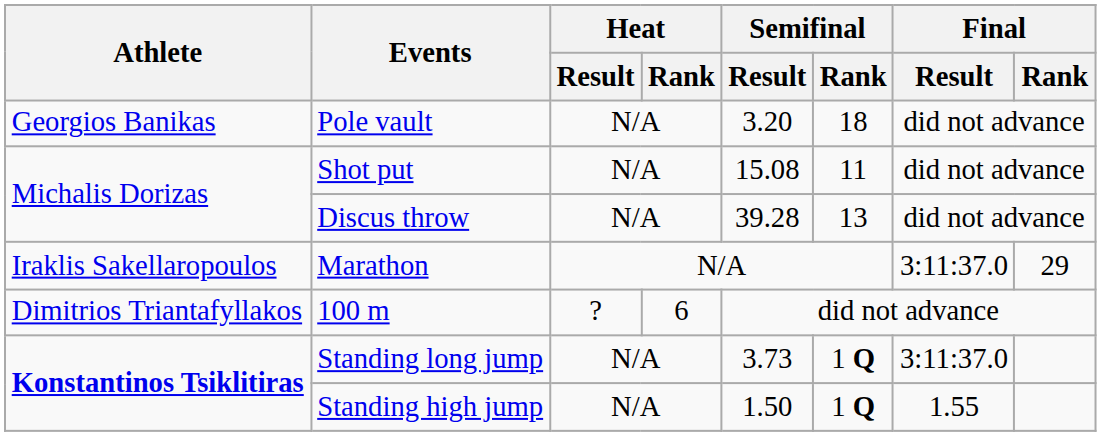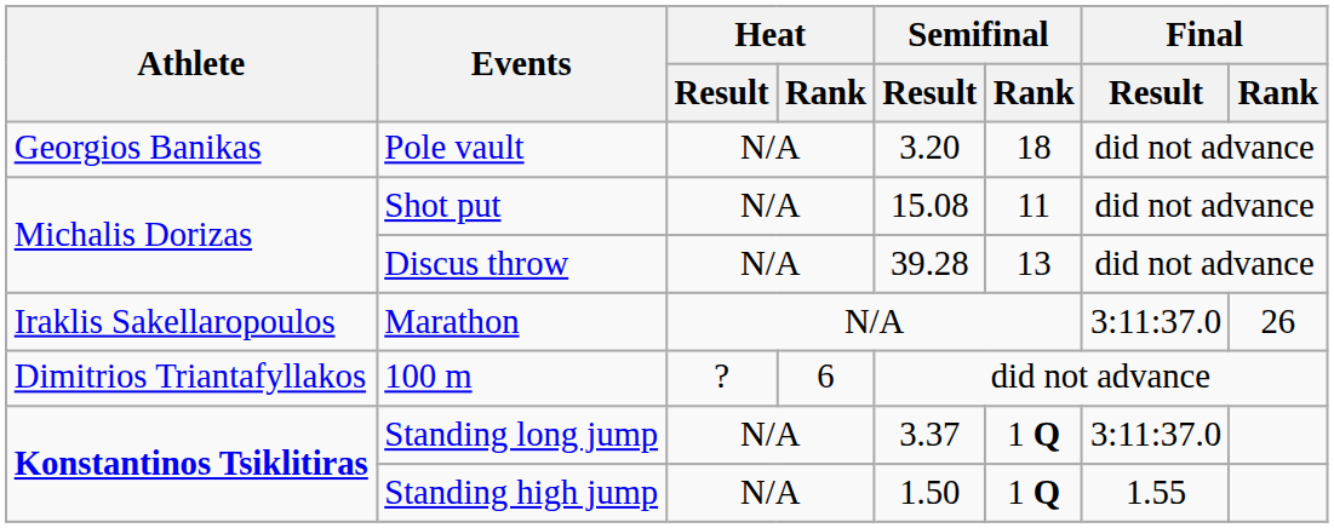Marathon | Final / Rank: 29 -> 26
Standing long jump | Semifinal / Result: 3.73 -> 3.37
